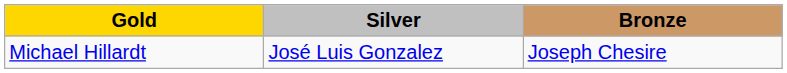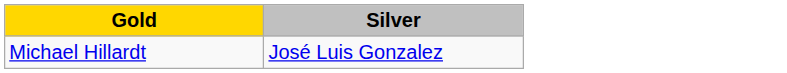- column: Bronze | Joseph Chesire
